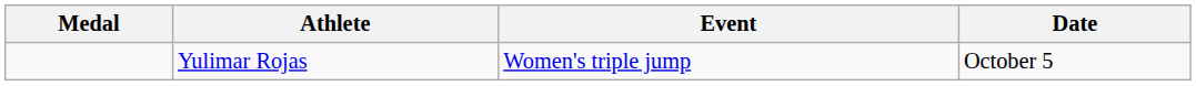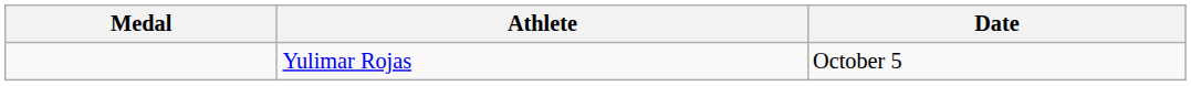- column: Event | Women's triple jump
